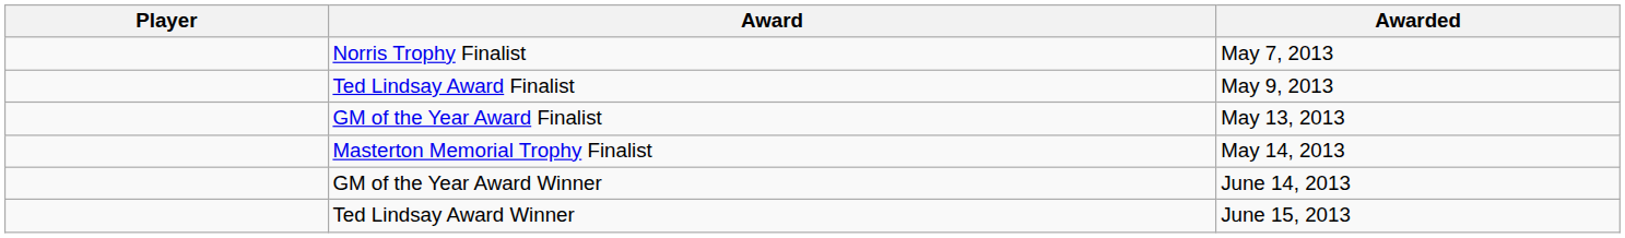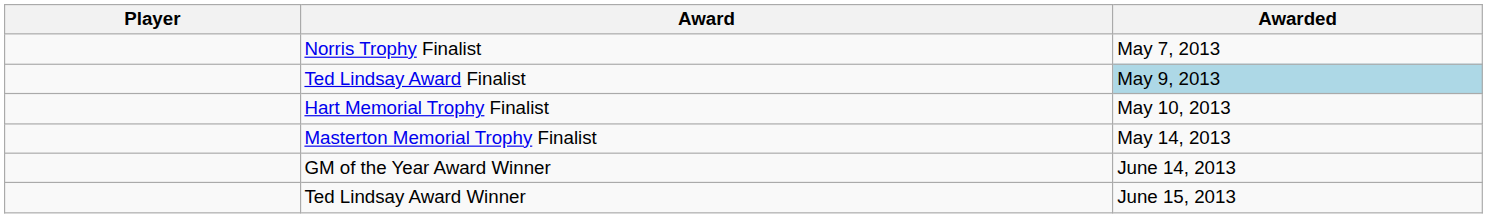Ted Lindsay Award Finalist | Awarded: no background -> lightblue background
+ row: Hart Memorial Trophy Finalist | May 10, 2013
- row: GM of the Year Award Finalist | May 13, 2013
